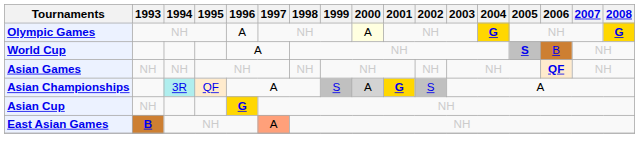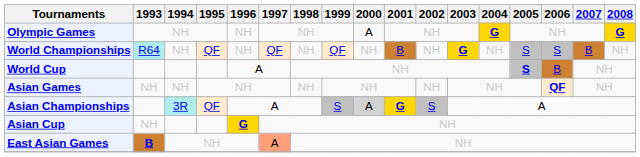Olympic Games | 1996: A -> NH
Olympic Games | 2000: lightyellow background -> no background
+ row: World Championships | R64 | NH | QF | NH | QF | NH | QF | NH | B | NH | G | NH | S | S | B | NH
